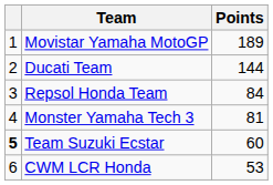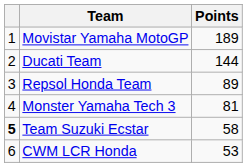Repsol Honda Team | Points: 84 -> 89
Team Suzuki Ecstar | Points: 60 -> 58
